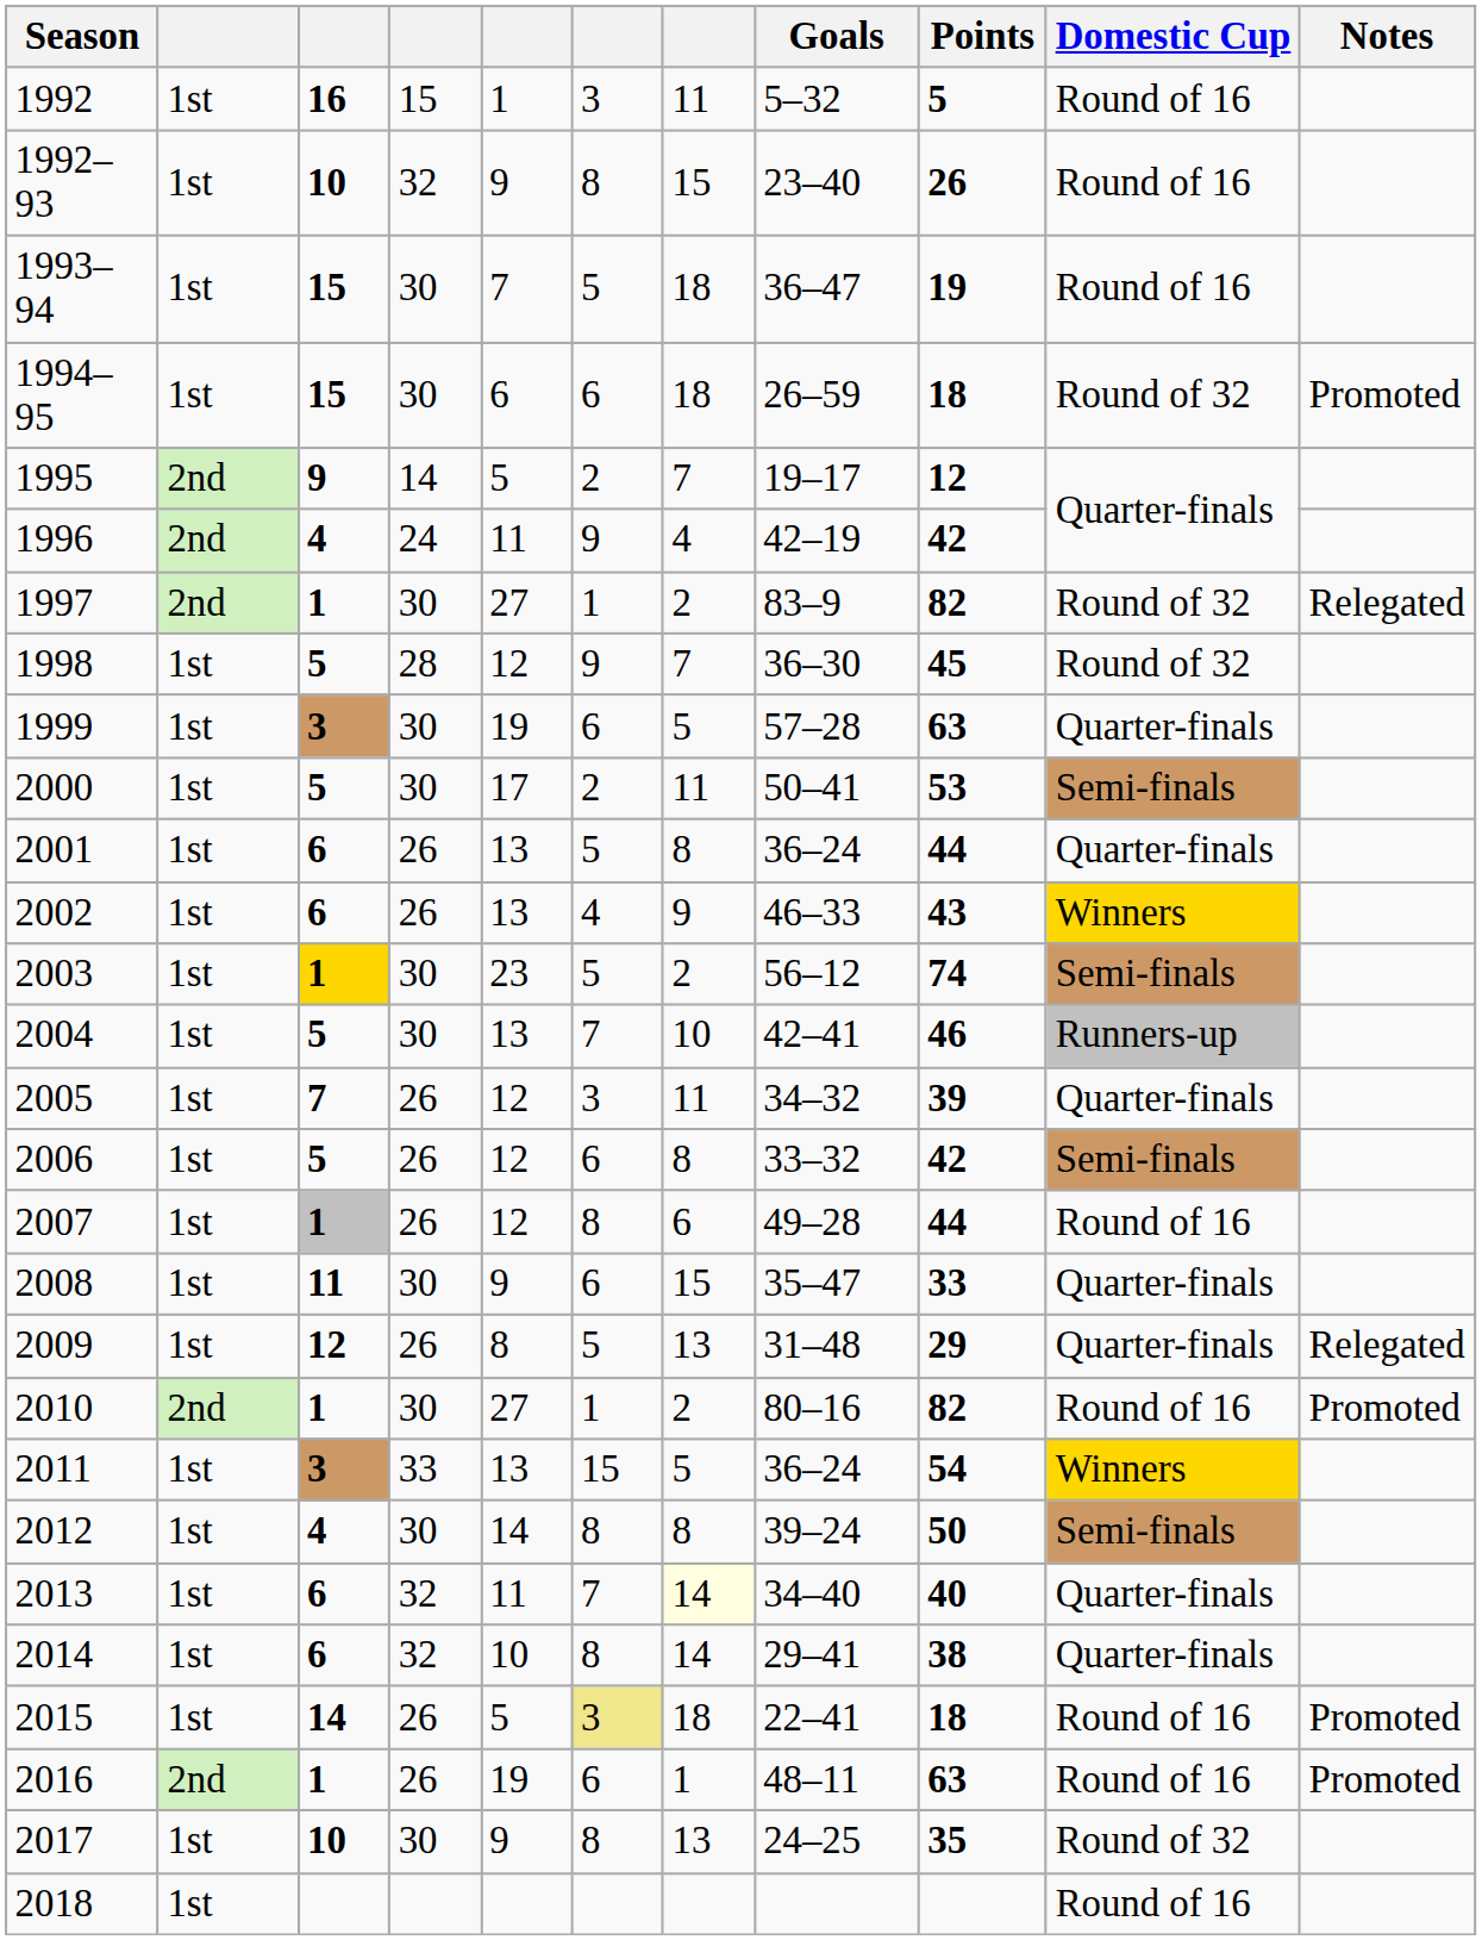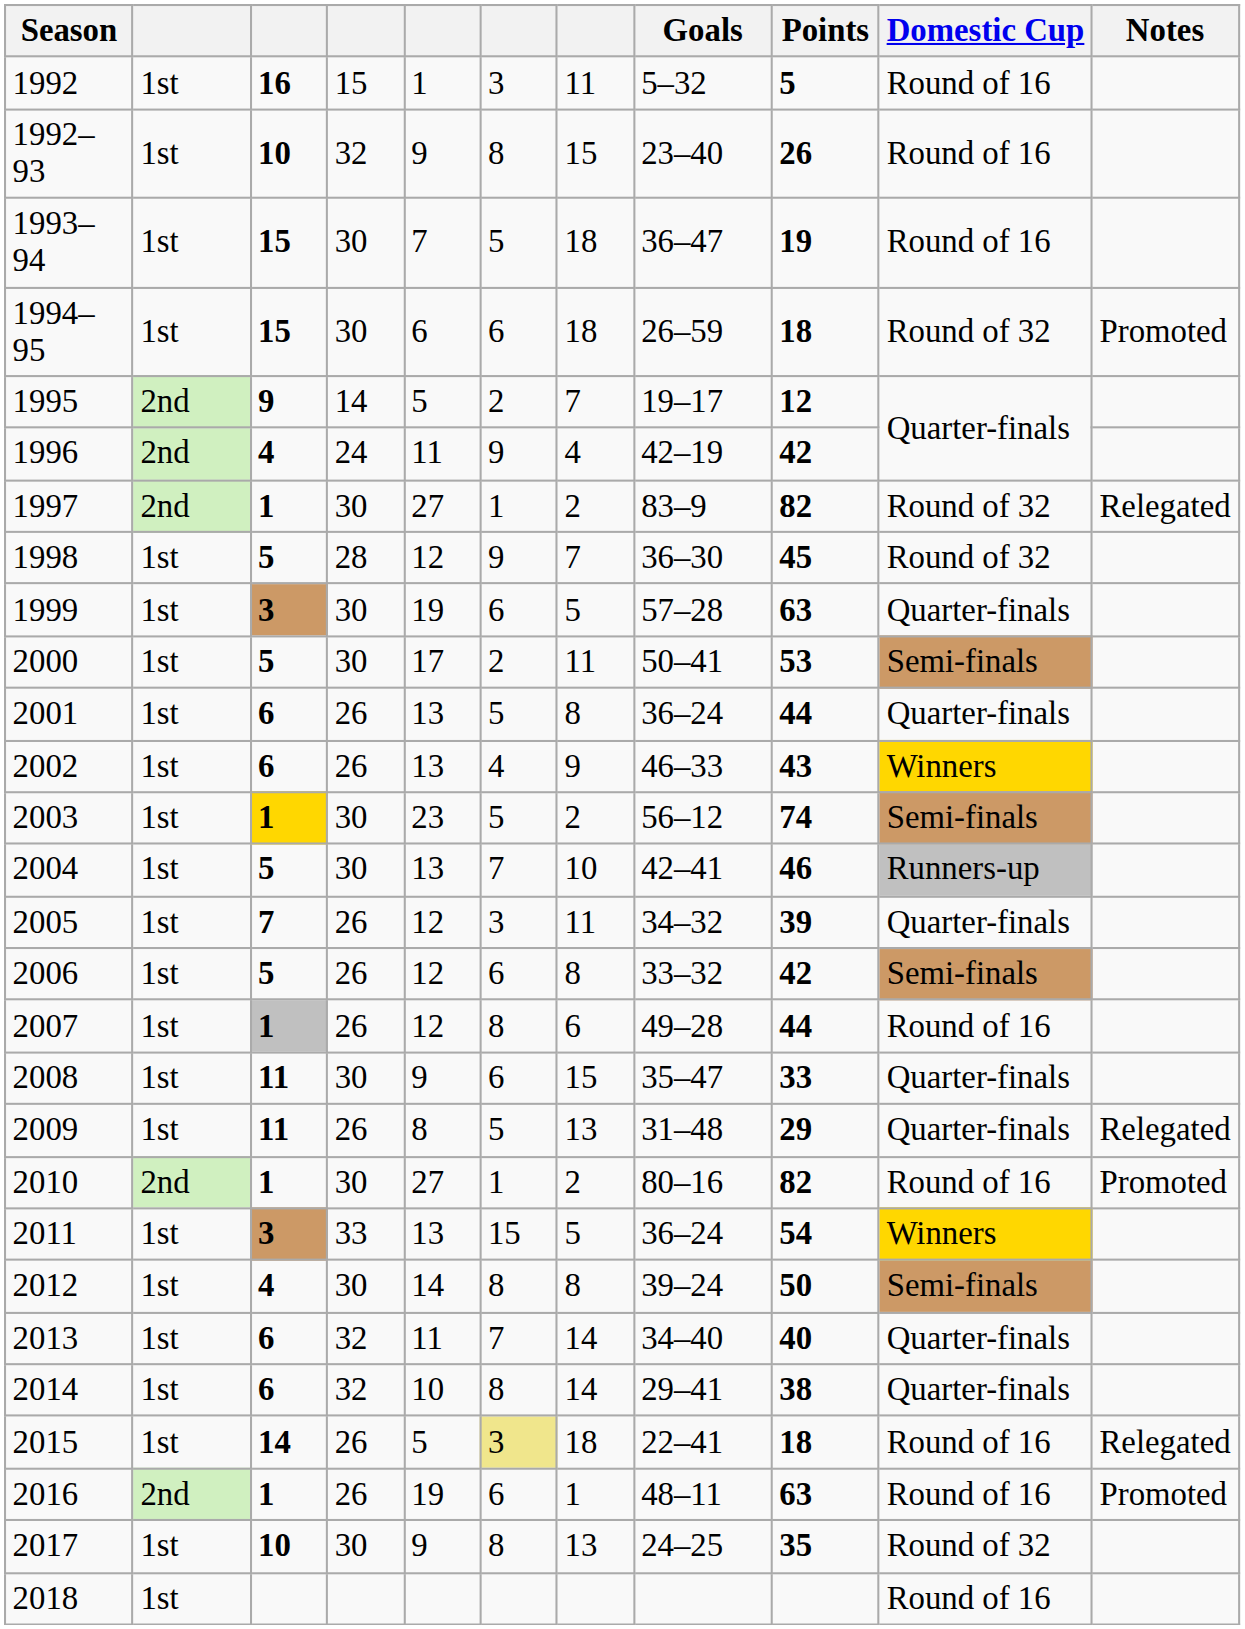2009 | column 3: 12 -> 11
2013 | column 7: lightyellow background -> no background
2015 | Notes: Promoted -> Relegated
